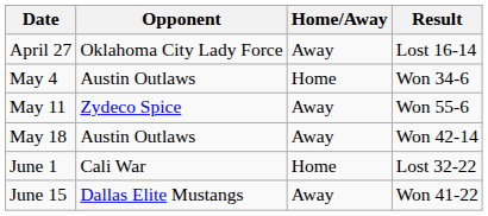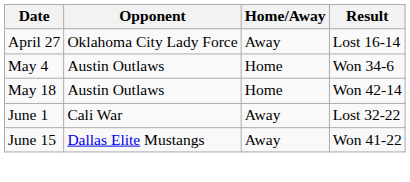- row: May 11 | Zydeco Spice | Away | Won 55-6
May 18 | Home/Away: Away -> Home
June 1 | Home/Away: Home -> Away
